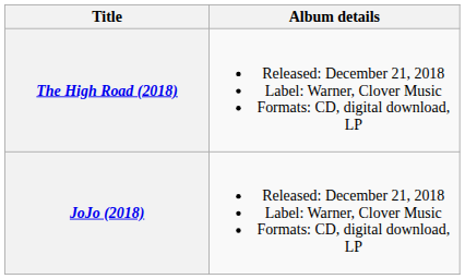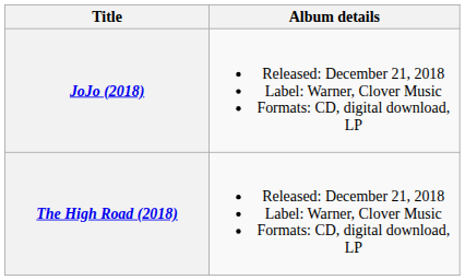rows swapped: JoJo (2018) <-> The High Road (2018)
